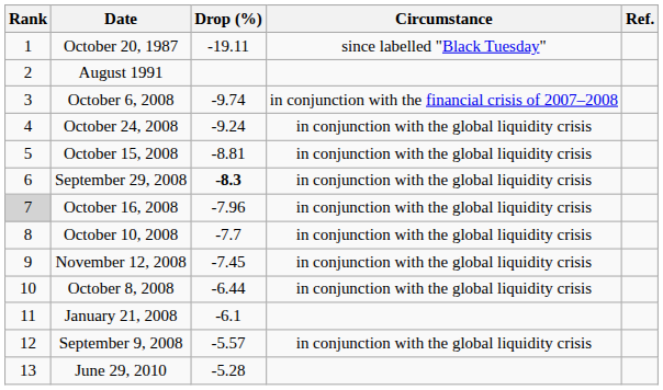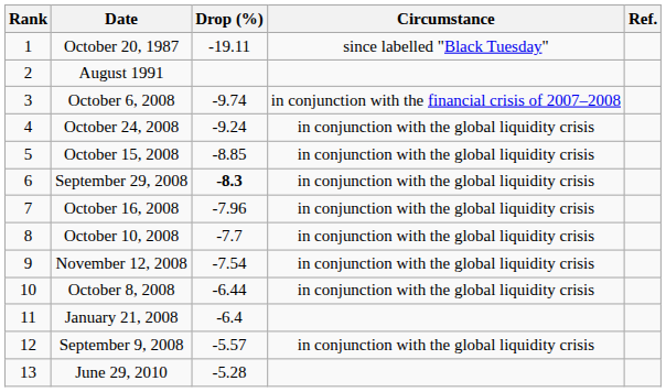October 15, 2008 | Drop (%): -8.81 -> -8.85
October 16, 2008 | Rank: lightgrey background -> no background
November 12, 2008 | Drop (%): -7.45 -> -7.54
January 21, 2008 | Drop (%): -6.1 -> -6.4
